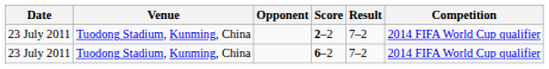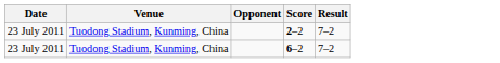- column: Competition | 2014 FIFA World Cup qualifier | 2014 FIFA World Cup qualifier
